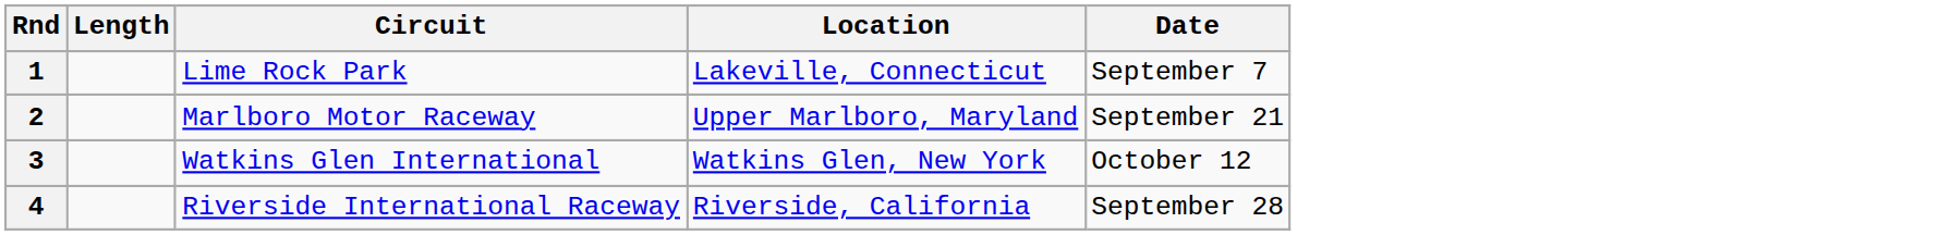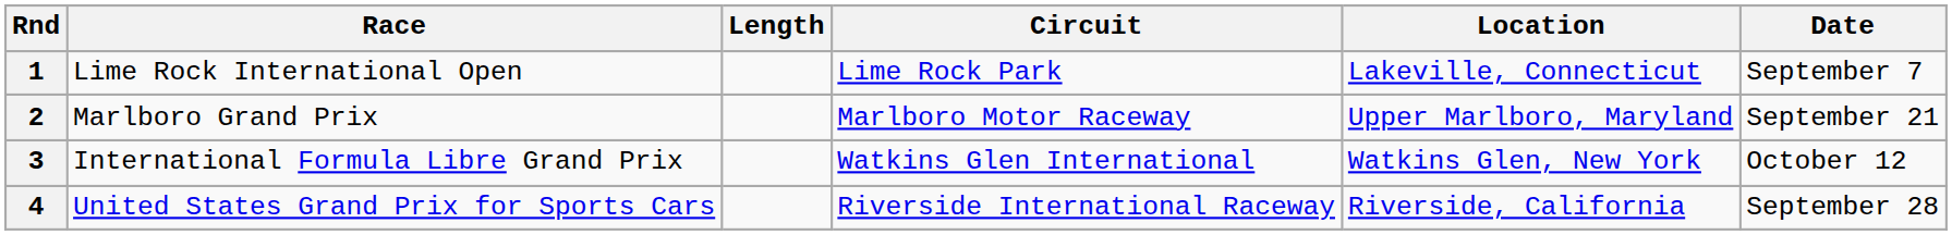+ column: Race | Lime Rock International Open | Marlboro Grand Prix | International Formula Libre Grand Prix | United States Grand Prix for Sports Cars
